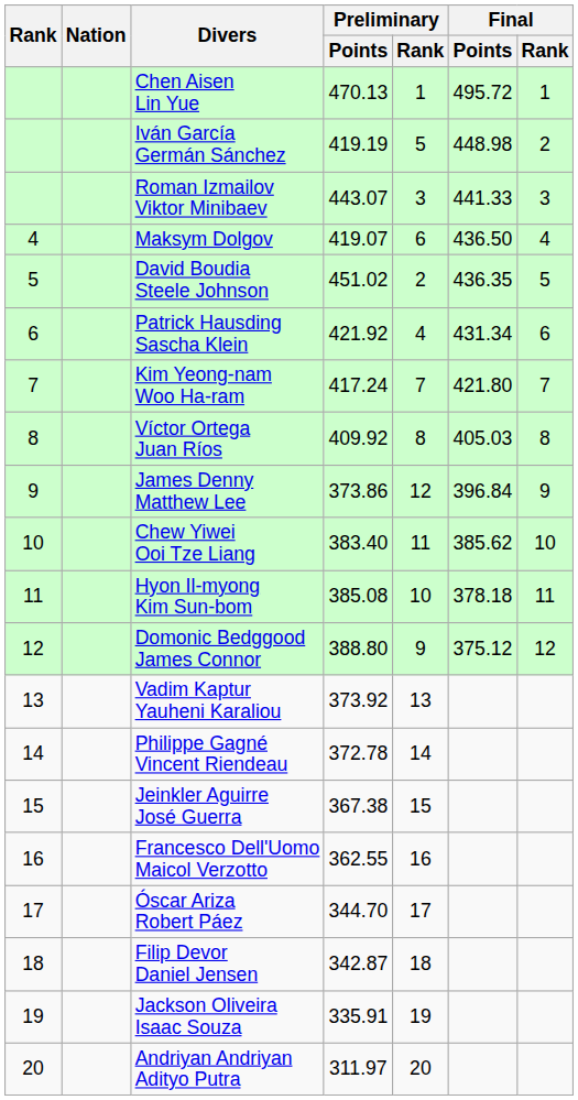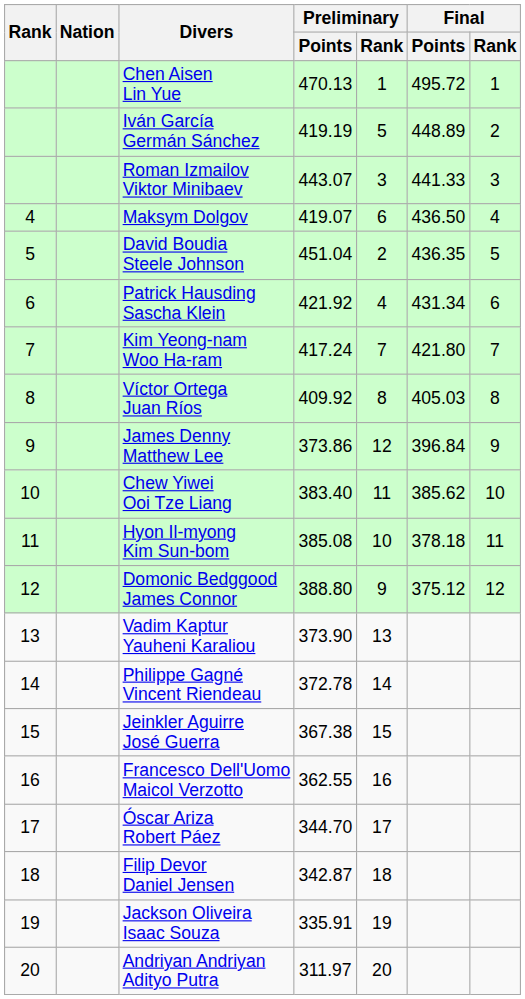Iván García Germán Sánchez | Final / Points: 448.98 -> 448.89
David Boudia Steele Johnson | Preliminary / Points: 451.02 -> 451.04
Vadim Kaptur Yauheni Karaliou | Preliminary / Points: 373.92 -> 373.90
